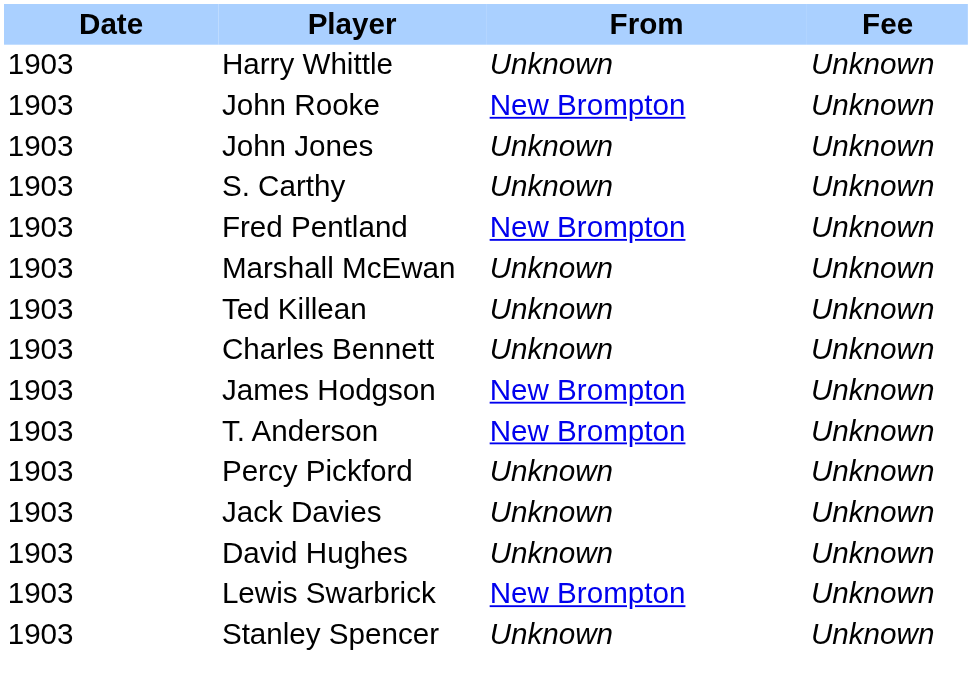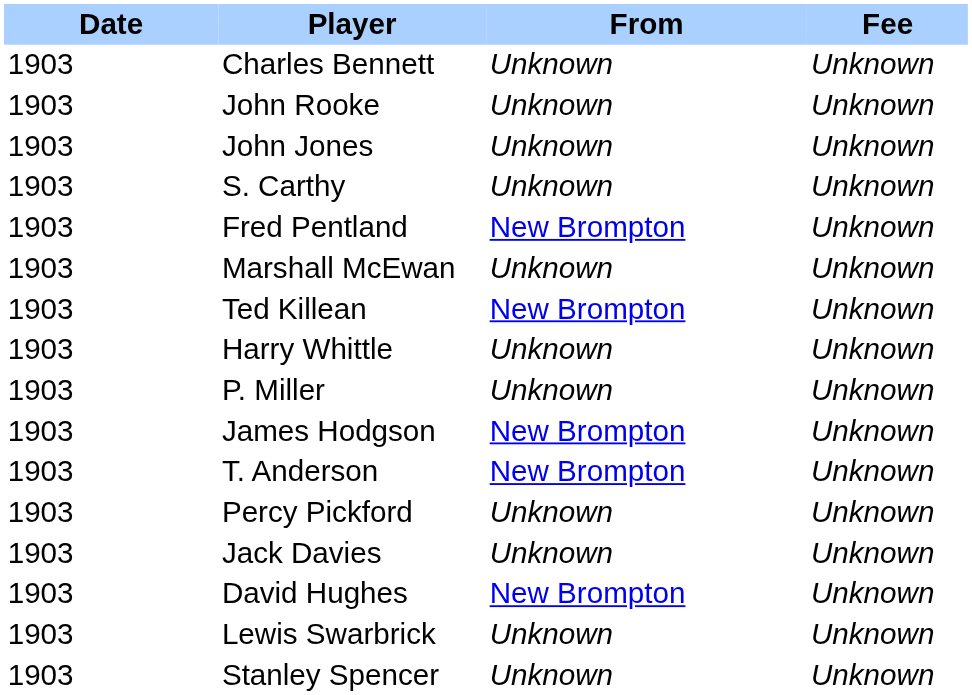rows swapped: Charles Bennett <-> Harry Whittle
John Rooke | From: New Brompton -> Unknown
Ted Killean | From: Unknown -> New Brompton
+ row: 1903 | P. Miller | Unknown | Unknown
David Hughes | From: Unknown -> New Brompton
Lewis Swarbrick | From: New Brompton -> Unknown
